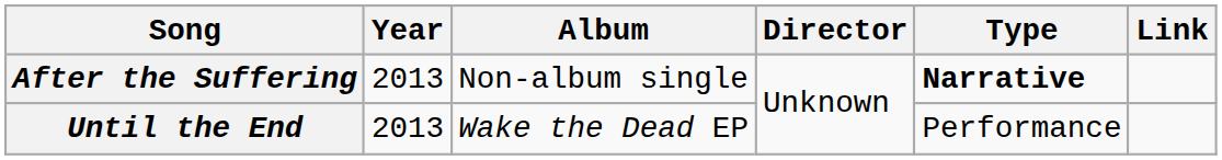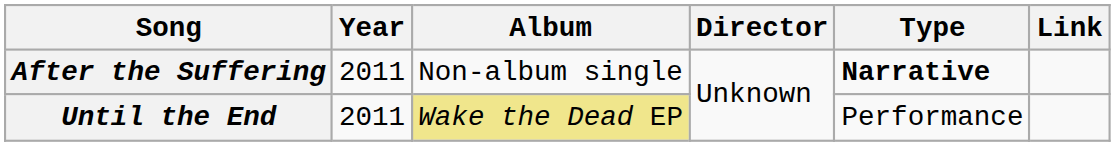After the Suffering | Year: 2013 -> 2011
Until the End | Year: 2013 -> 2011
Until the End | Album: no background -> khaki background
